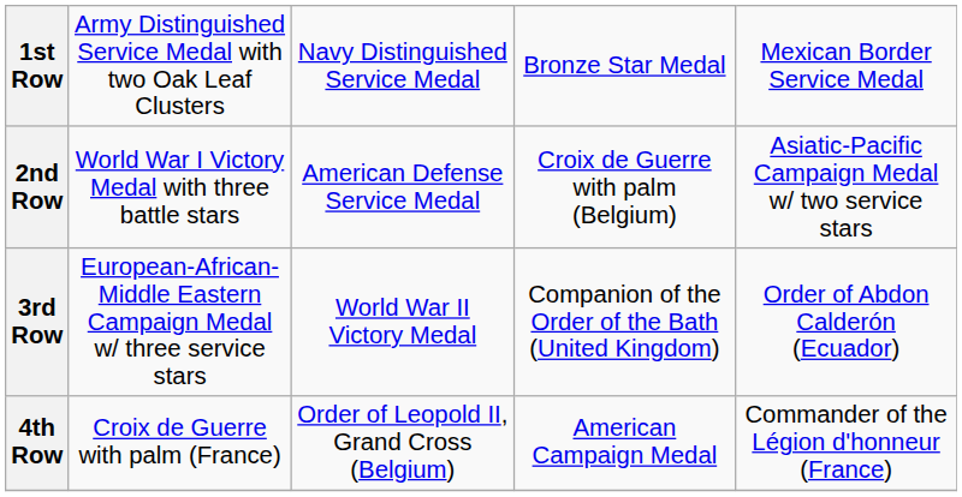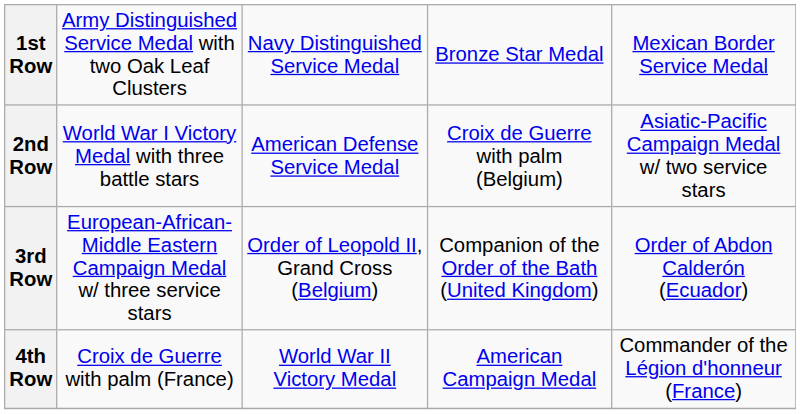3rd Row | column 3: World War II Victory Medal -> Order of Leopold II, Grand Cross (Belgium)
4th Row | column 3: Order of Leopold II, Grand Cross (Belgium) -> World War II Victory Medal
